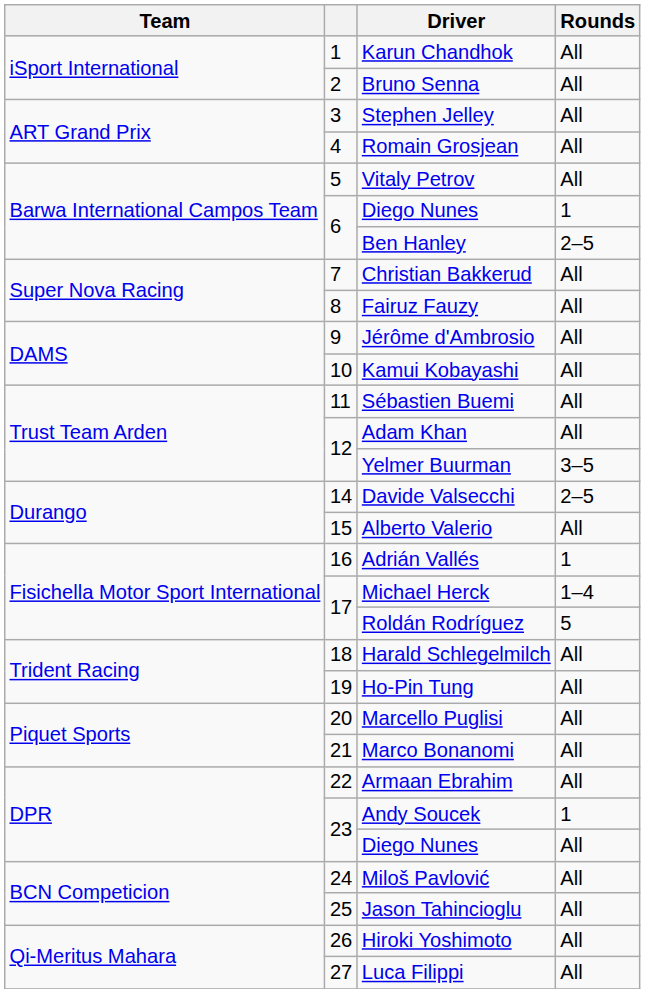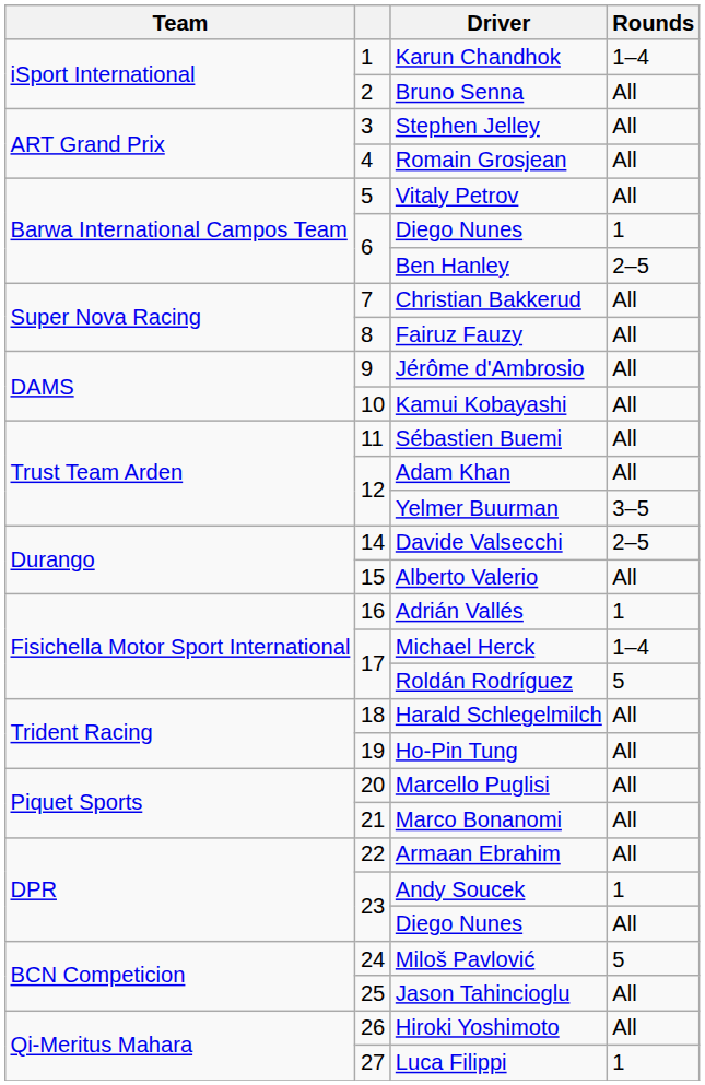Karun Chandhok | Rounds: All -> 1–4
Miloš Pavlović | Rounds: All -> 5
Luca Filippi | Rounds: All -> 1
